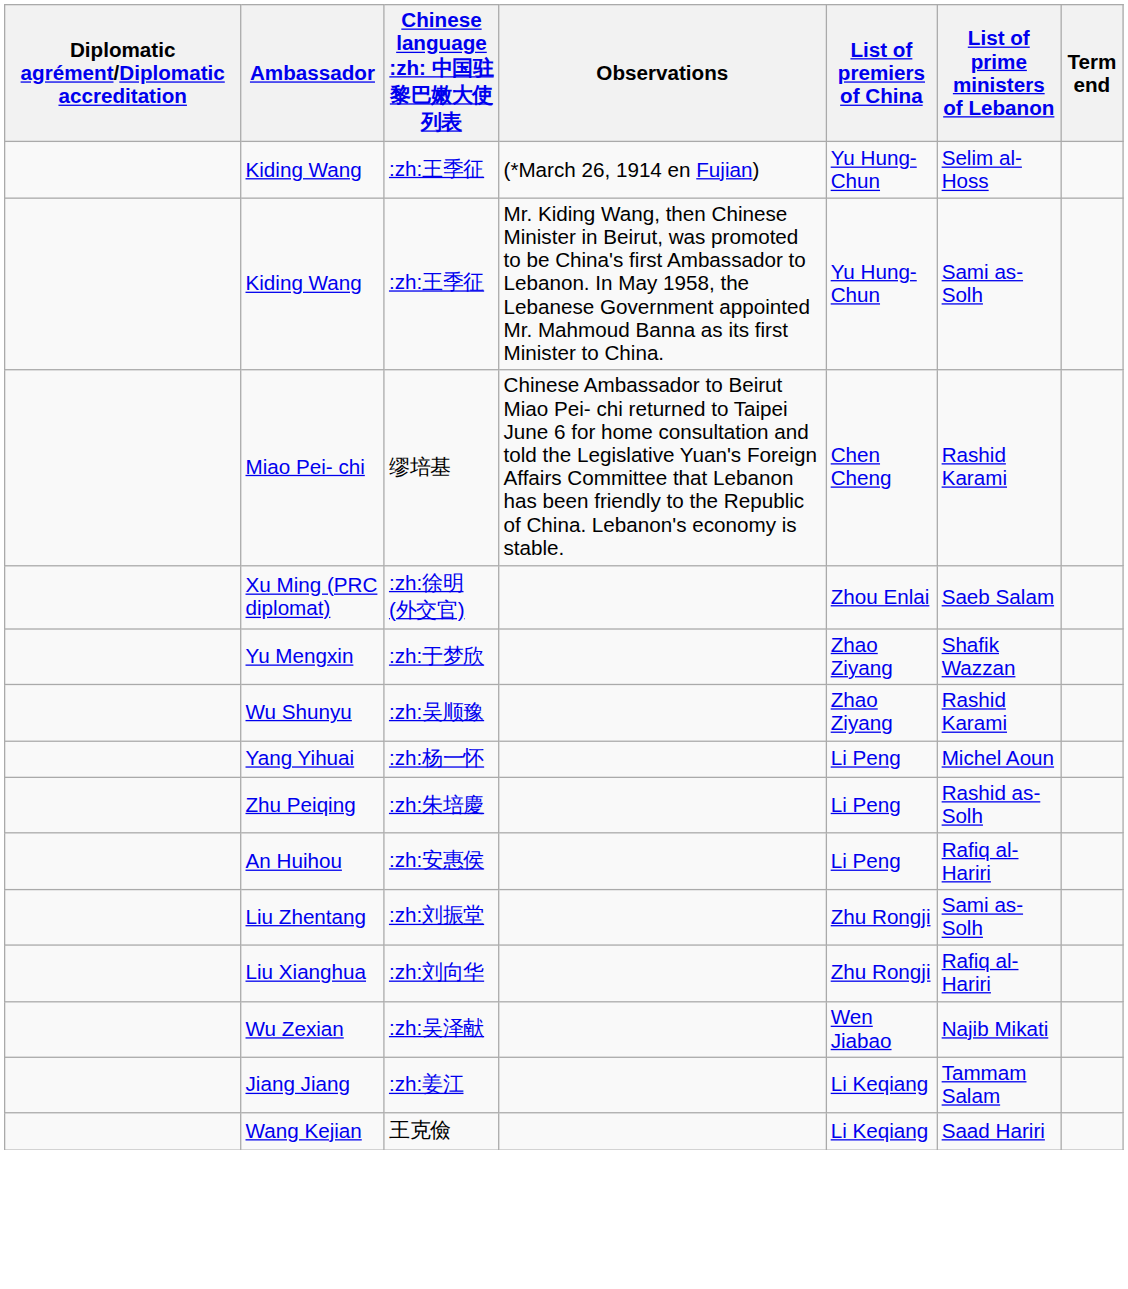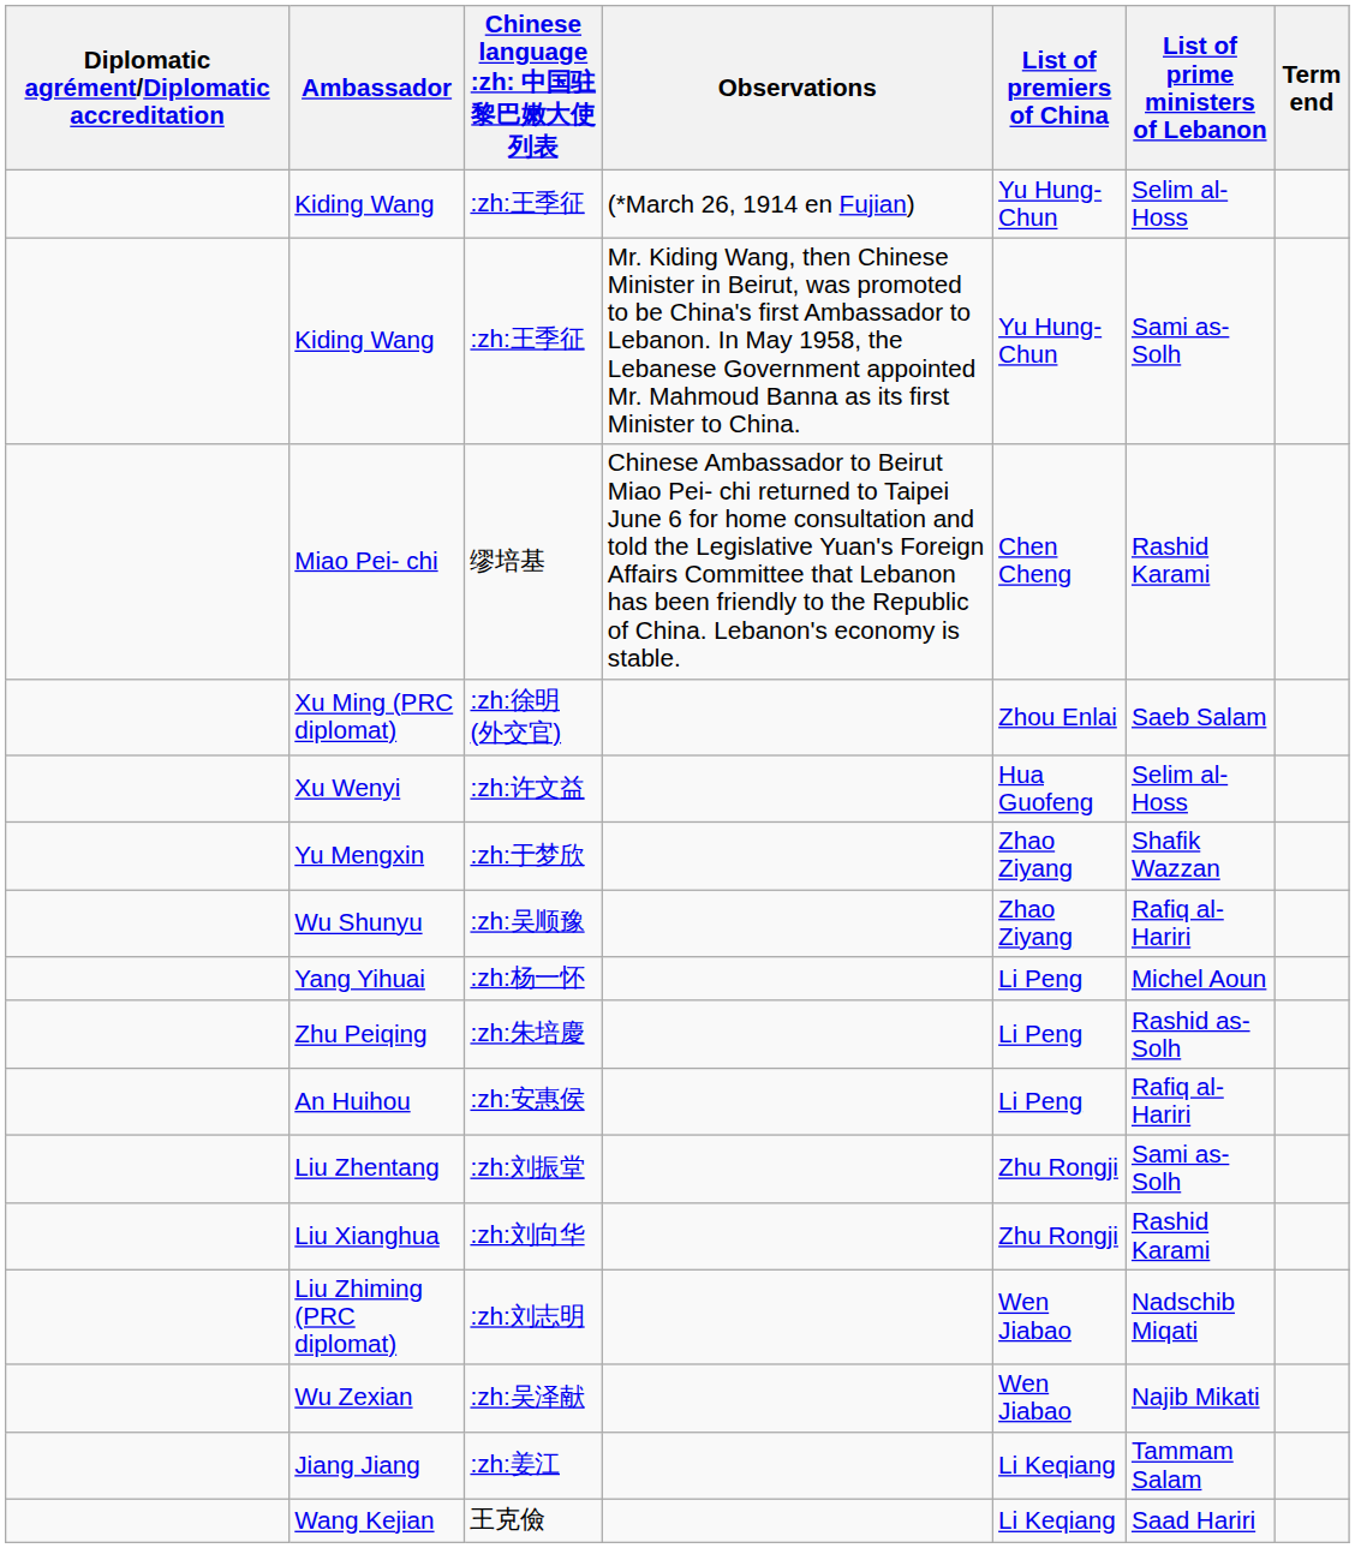+ row: Xu Wenyi | :zh:许文益 | Hua Guofeng | Selim al-Hoss
Wu Shunyu | List of prime ministers of Lebanon: Rashid Karami -> Rafiq al-Hariri
Liu Xianghua | List of prime ministers of Lebanon: Rafiq al-Hariri -> Rashid Karami
+ row: Liu Zhiming (PRC diplomat) | :zh:刘志明 | Wen Jiabao | Nadschib Miqati
